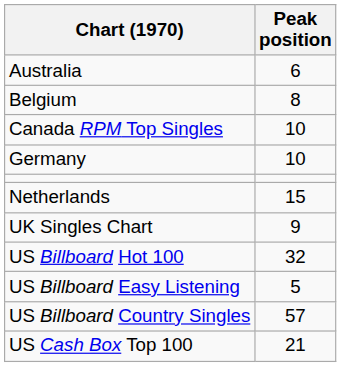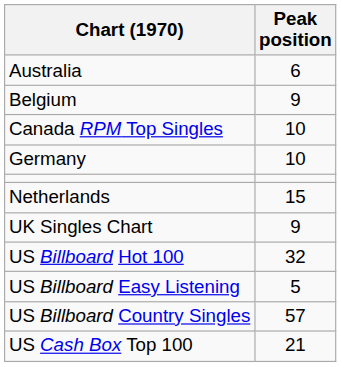Belgium | Peak position: 8 -> 9
